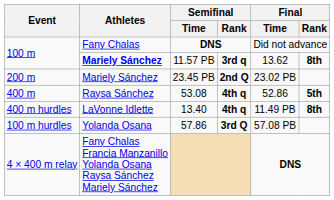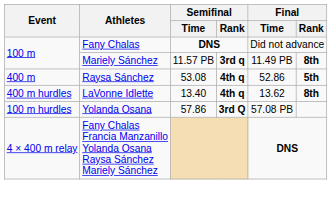11.57 PB | Athletes: bold -> normal
11.57 PB | Final / Time: 13.62 -> 11.49 PB
- row: 200 m | Mariely Sánchez | 23.45 PB | 2nd Q | 23.02 PB
13.40 | Final / Time: 11.49 PB -> 13.62
